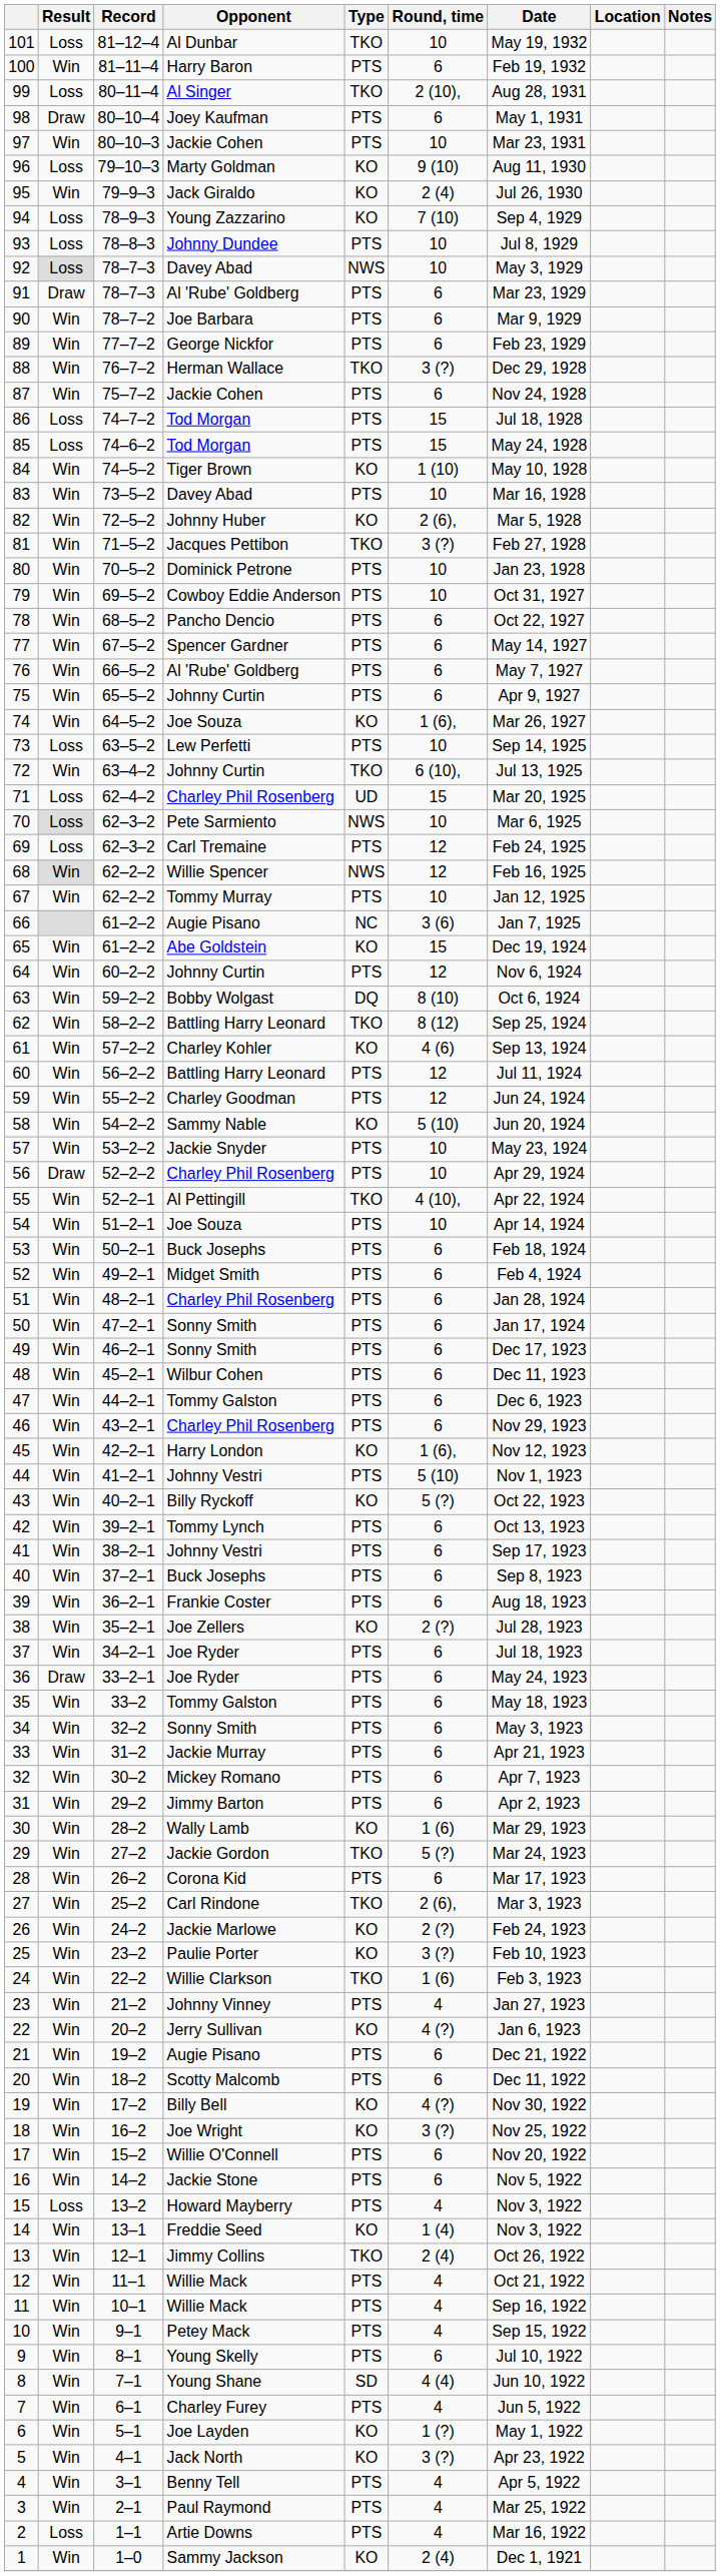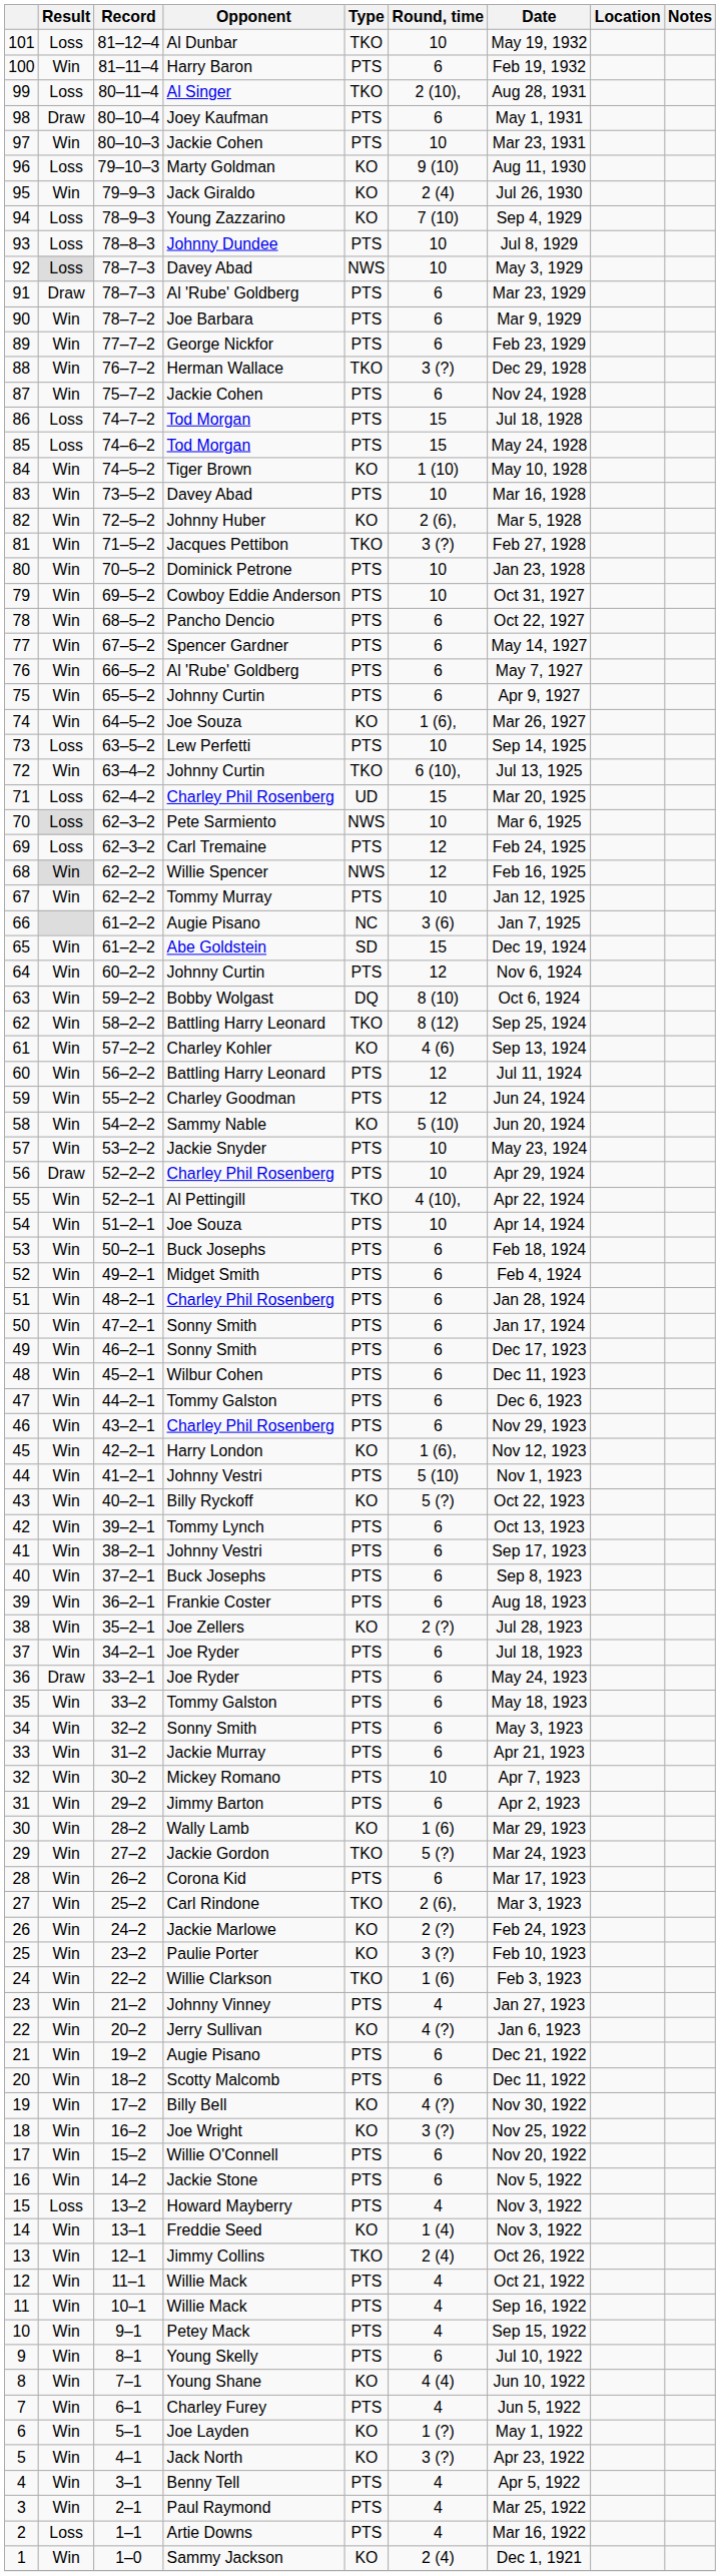65 | Type: KO -> SD
32 | Round, time: 6 -> 10
8 | Type: SD -> KO
